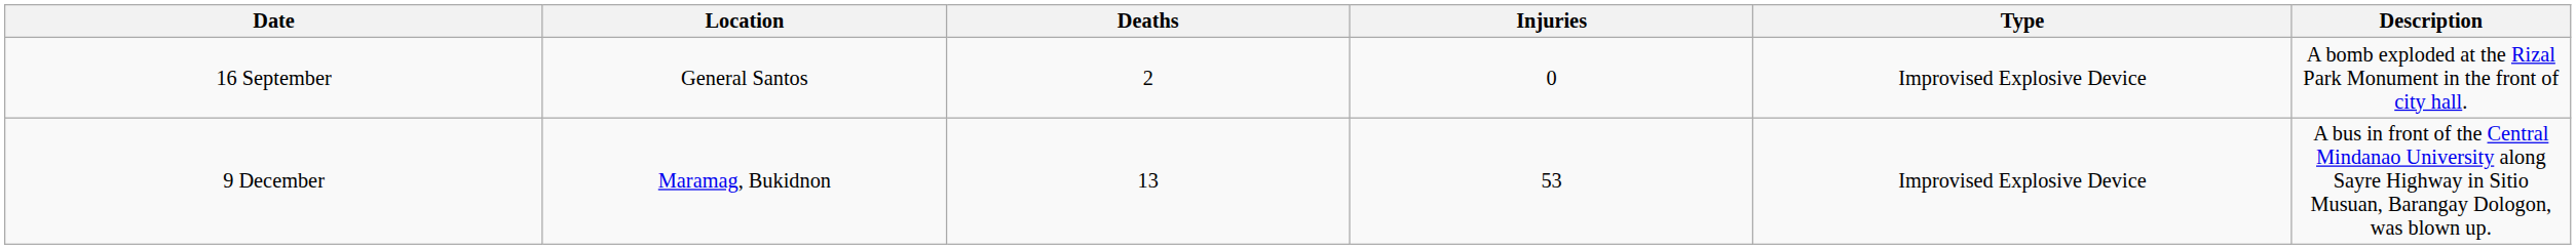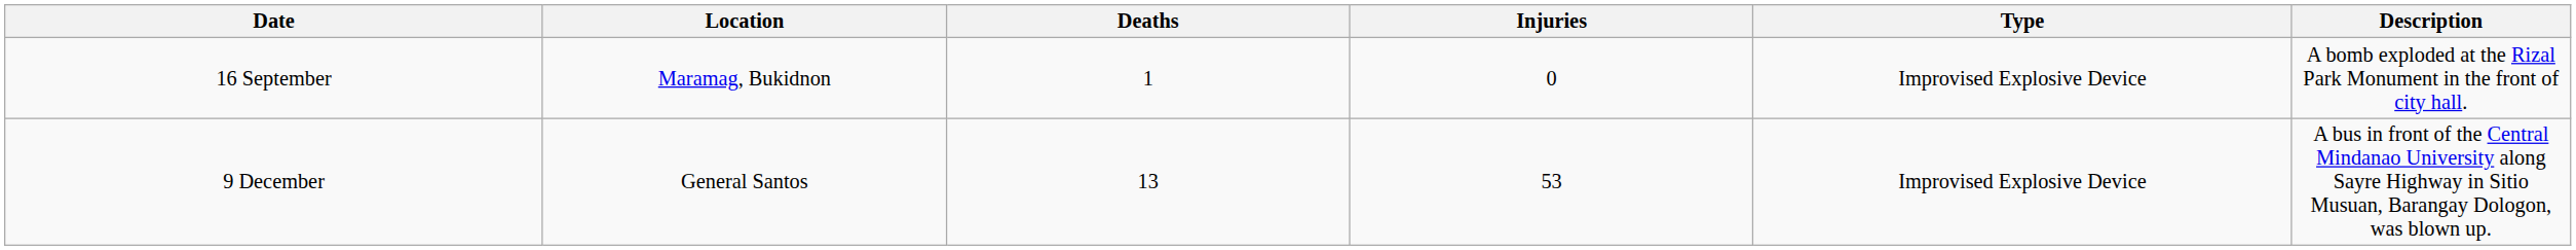16 September | Location: General Santos -> Maramag, Bukidnon
16 September | Deaths: 2 -> 1
9 December | Location: Maramag, Bukidnon -> General Santos
